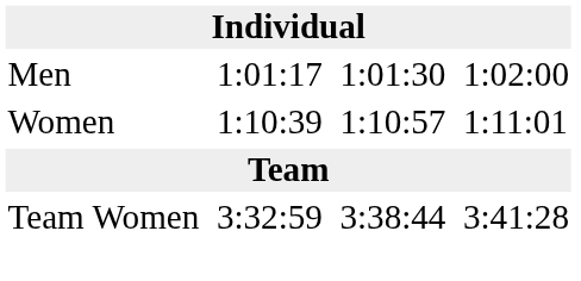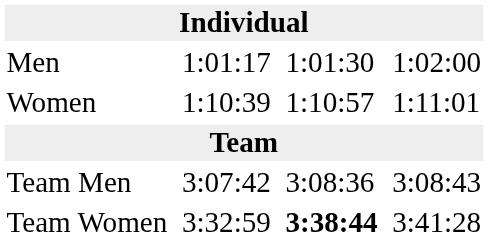+ row: Team Men | 3:07:42 | 3:08:36 | 3:08:43
Team Women | column 5: normal -> bold
